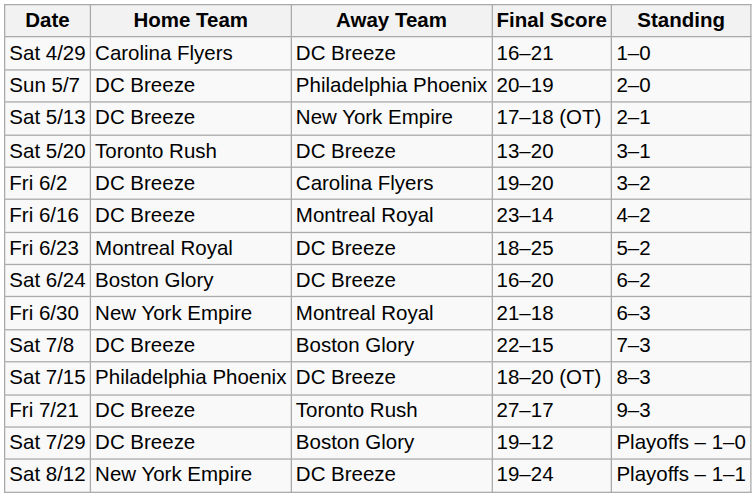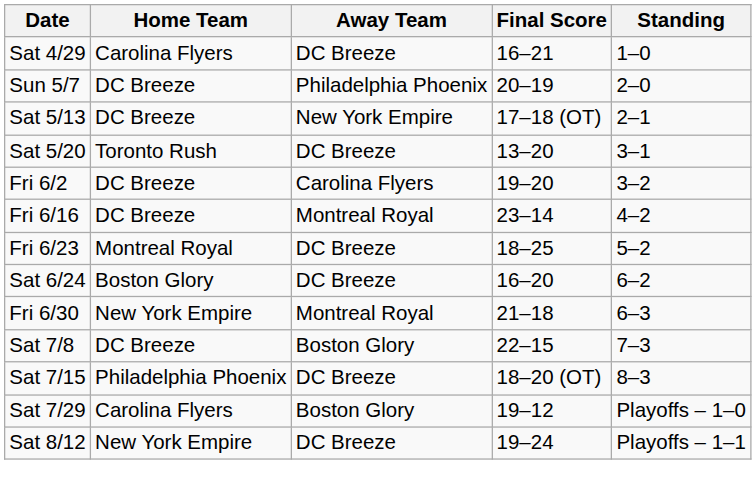- row: Fri 7/21 | DC Breeze | Toronto Rush | 27–17 | 9–3
Sat 7/29 | Home Team: DC Breeze -> Carolina Flyers
